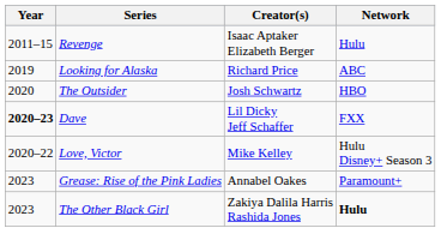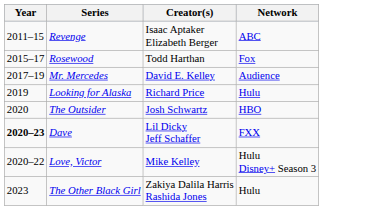Revenge | Network: Hulu -> ABC
+ row: 2015–17 | Rosewood | Todd Harthan | Fox
+ row: 2017–19 | Mr. Mercedes | David E. Kelley | Audience
Looking for Alaska | Network: ABC -> Hulu
- row: 2023 | Grease: Rise of the Pink Ladies | Annabel Oakes | Paramount+
The Other Black Girl | Network: bold -> normal
